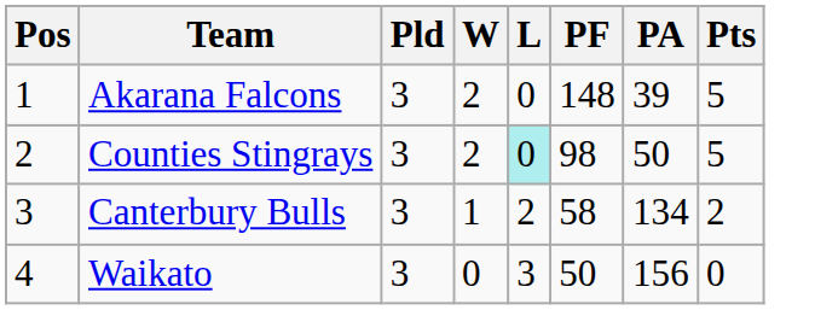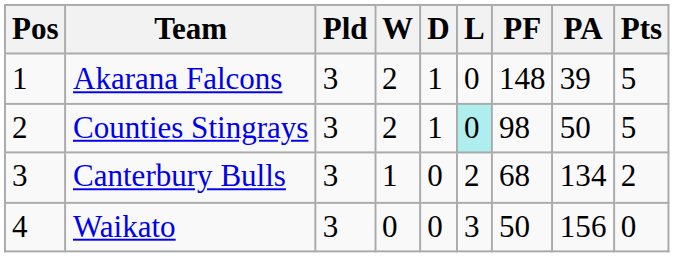+ column: D | 1 | 1 | 0 | 0
Canterbury Bulls | PF: 58 -> 68
